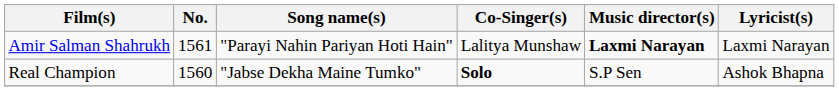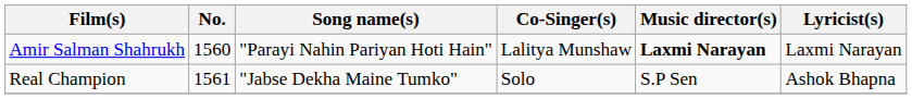Amir Salman Shahrukh | No.: 1561 -> 1560
Real Champion | No.: 1560 -> 1561
Real Champion | Co-Singer(s): bold -> normal
